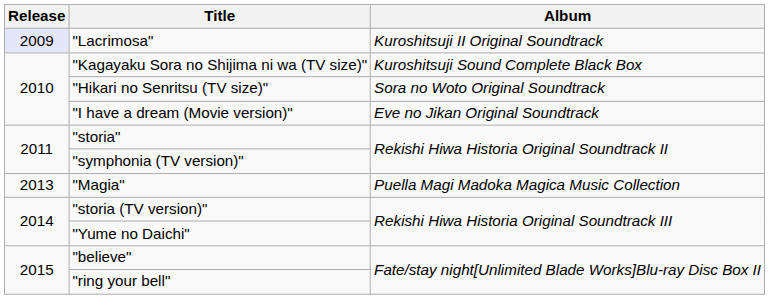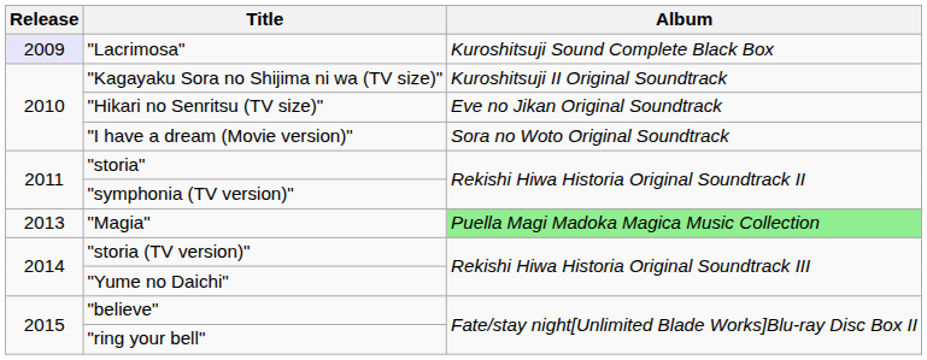"Lacrimosa" | Album: Kuroshitsuji II Original Soundtrack -> Kuroshitsuji Sound Complete Black Box
"Kagayaku Sora no Shijima ni wa (TV size)" | Album: Kuroshitsuji Sound Complete Black Box -> Kuroshitsuji II Original Soundtrack
"Hikari no Senritsu (TV size)" | Album: Sora no Woto Original Soundtrack -> Eve no Jikan Original Soundtrack
"I have a dream (Movie version)" | Album: Eve no Jikan Original Soundtrack -> Sora no Woto Original Soundtrack
"Magia" | Album: no background -> lightgreen background
